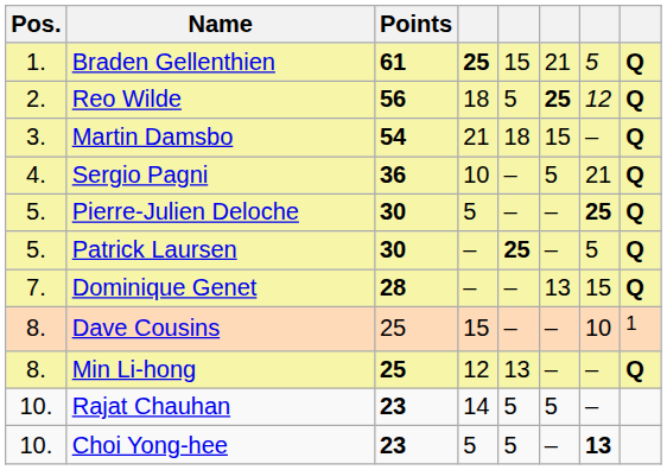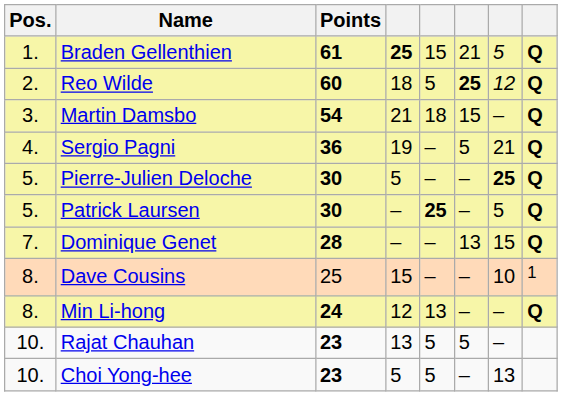Reo Wilde | Points: 56 -> 60
Sergio Pagni | column 4: 10 -> 19
Min Li-hong | Points: 25 -> 24
Rajat Chauhan | column 4: 14 -> 13
Choi Yong-hee | column 7: bold -> normal
